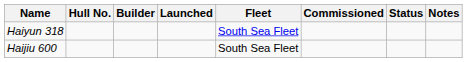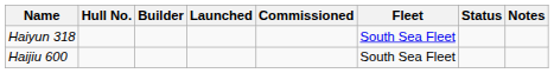columns swapped: Commissioned <-> Fleet
